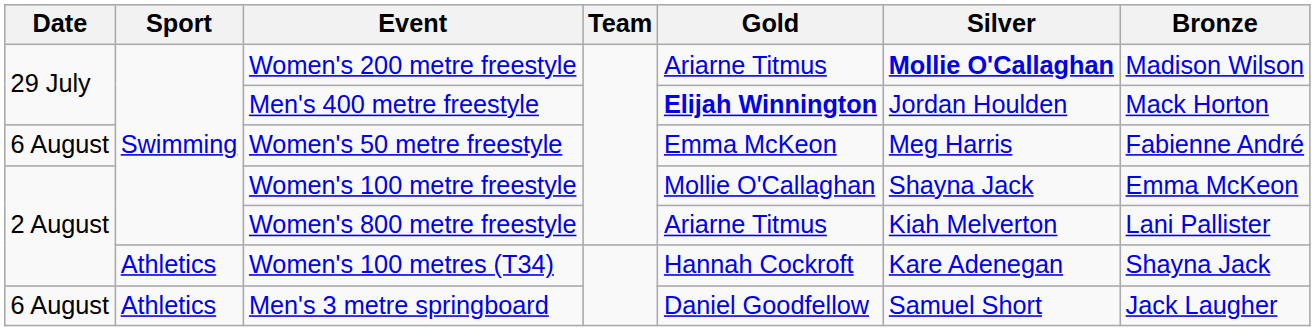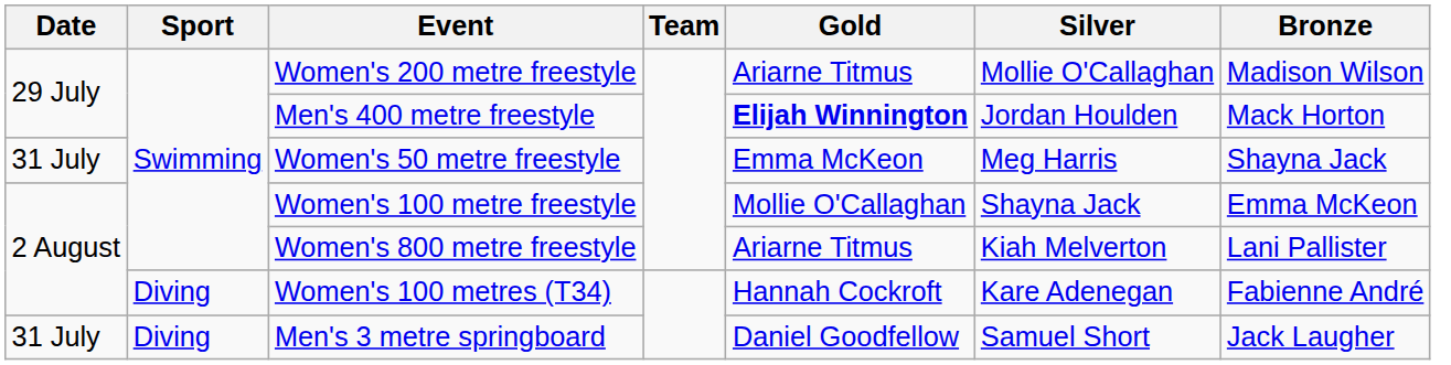Women's 200 metre freestyle | Silver: bold -> normal
Women's 50 metre freestyle | Date: 6 August -> 31 July
Women's 50 metre freestyle | Bronze: Fabienne André -> Shayna Jack
Women's 100 metres (T34) | Sport: Athletics -> Diving
Women's 100 metres (T34) | Bronze: Shayna Jack -> Fabienne André
Men's 3 metre springboard | Date: 6 August -> 31 July
Men's 3 metre springboard | Sport: Athletics -> Diving
